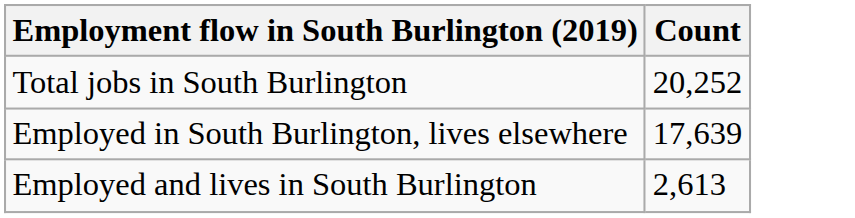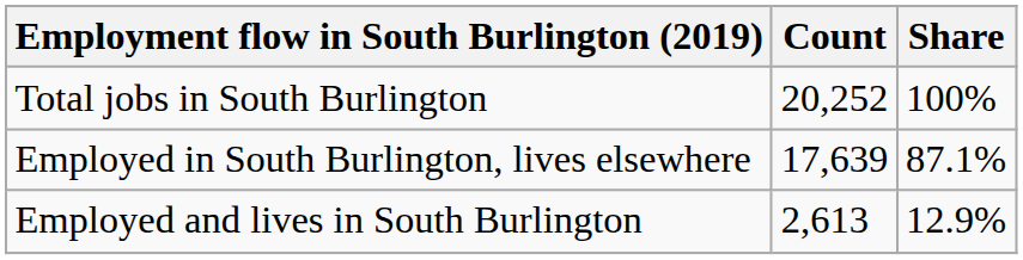+ column: Share | 100% | 87.1% | 12.9%
